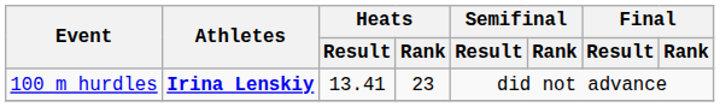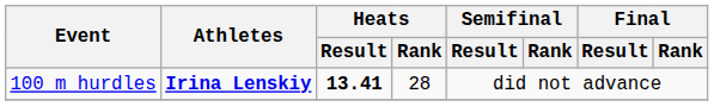100 m hurdles | Heats / Result: normal -> bold
100 m hurdles | Heats / Rank: 23 -> 28
